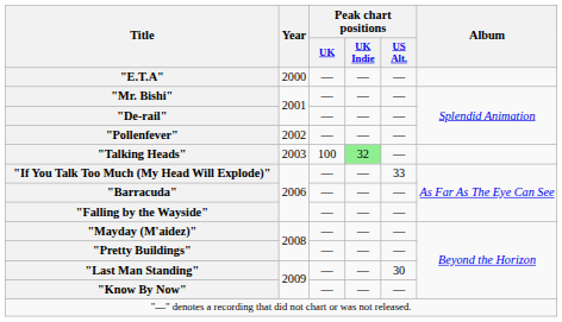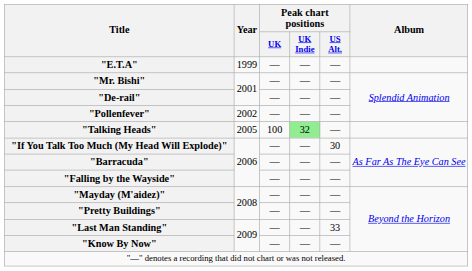"E.T.A" | Year: 2000 -> 1999
"Talking Heads" | Year: 2003 -> 2005
"If You Talk Too Much (My Head Will Explode)" | Peak chart positions / US Alt.: 33 -> 30
"Last Man Standing" | Peak chart positions / US Alt.: 30 -> 33
